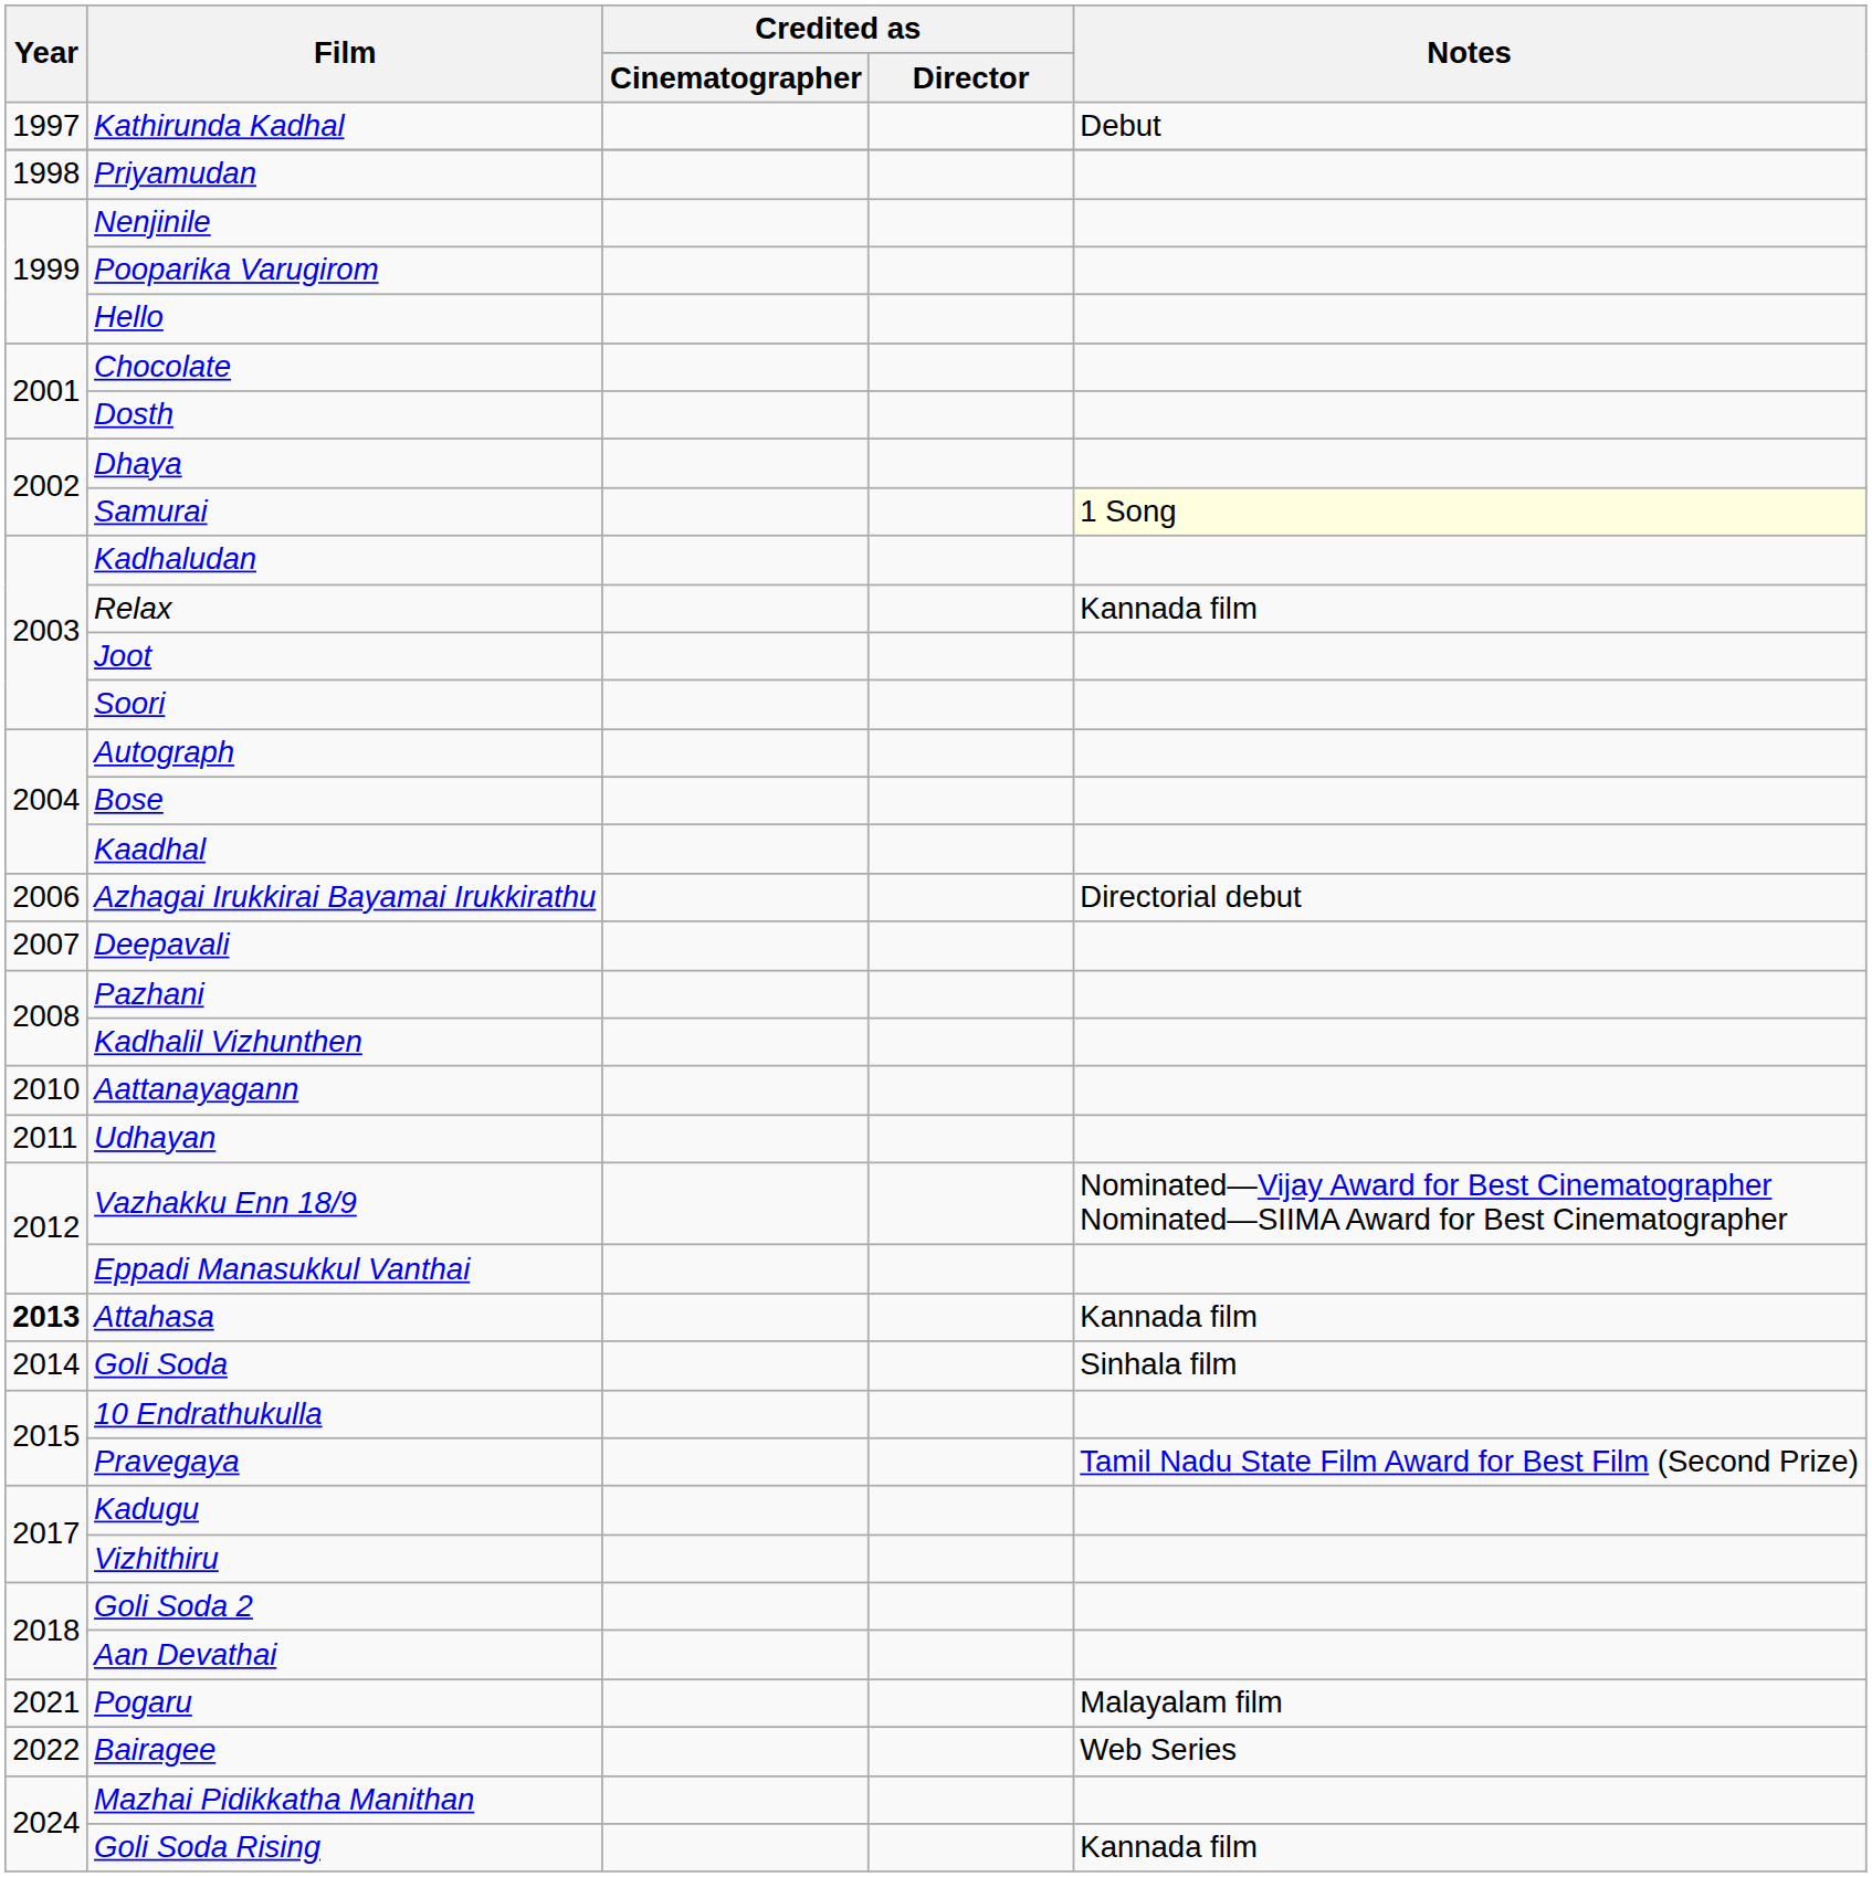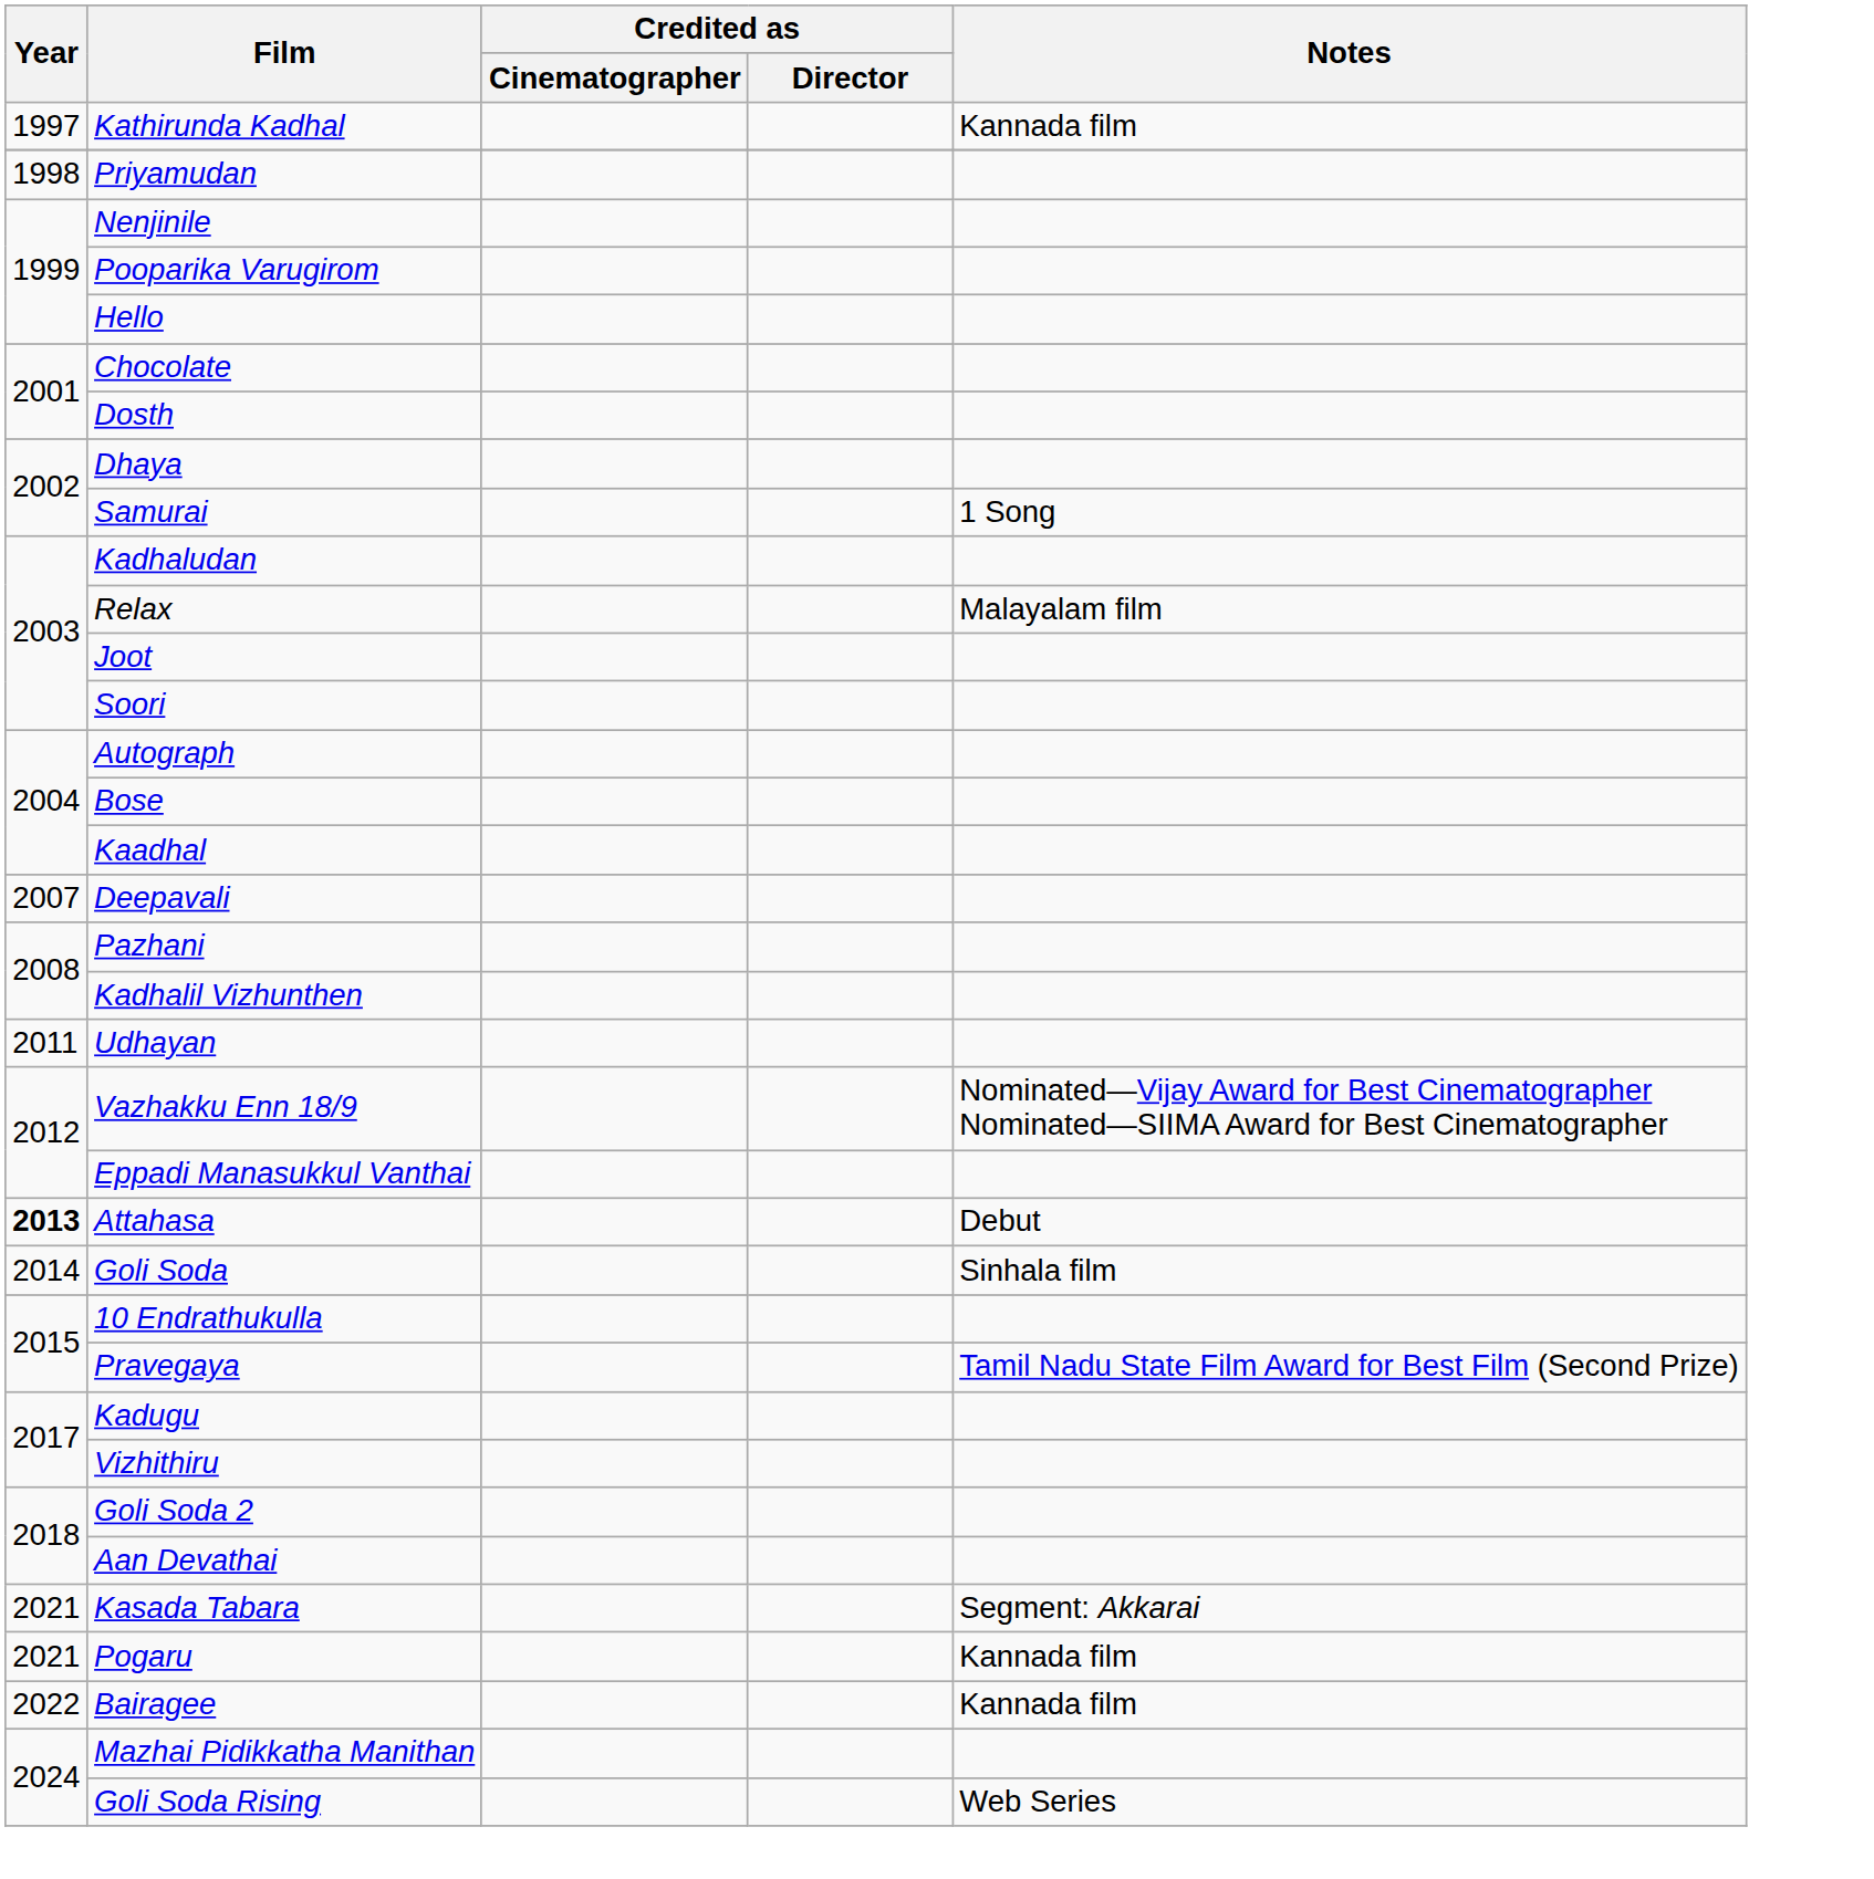Kathirunda Kadhal | Notes: Debut -> Kannada film
Samurai | Notes: lightyellow background -> no background
Relax | Notes: Kannada film -> Malayalam film
- row: 2006 | Azhagai Irukkirai Bayamai Irukkirathu | Directorial debut
- row: 2010 | Aattanayagann
Attahasa | Notes: Kannada film -> Debut
+ row: 2021 | Kasada Tabara | Segment: Akkarai
Pogaru | Notes: Malayalam film -> Kannada film
Bairagee | Notes: Web Series -> Kannada film
Goli Soda Rising | Notes: Kannada film -> Web Series
